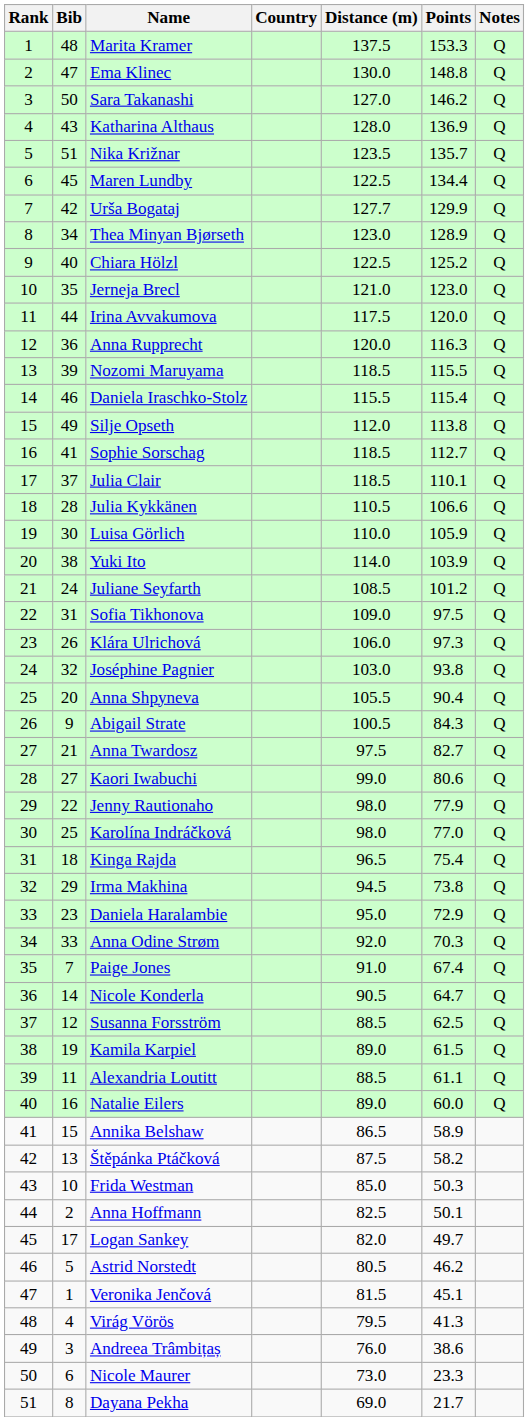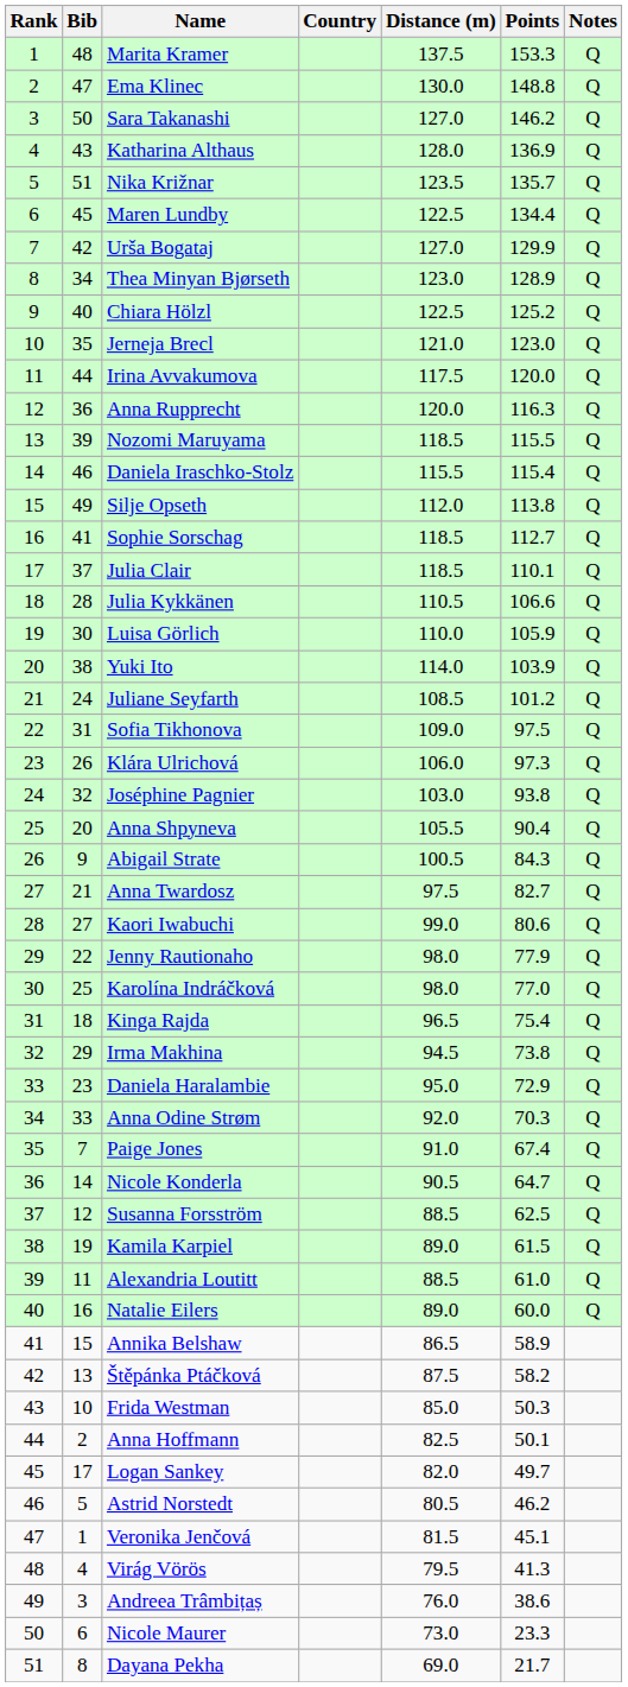Urša Bogataj | Distance (m): 127.7 -> 127.0
Alexandria Loutitt | Points: 61.1 -> 61.0
